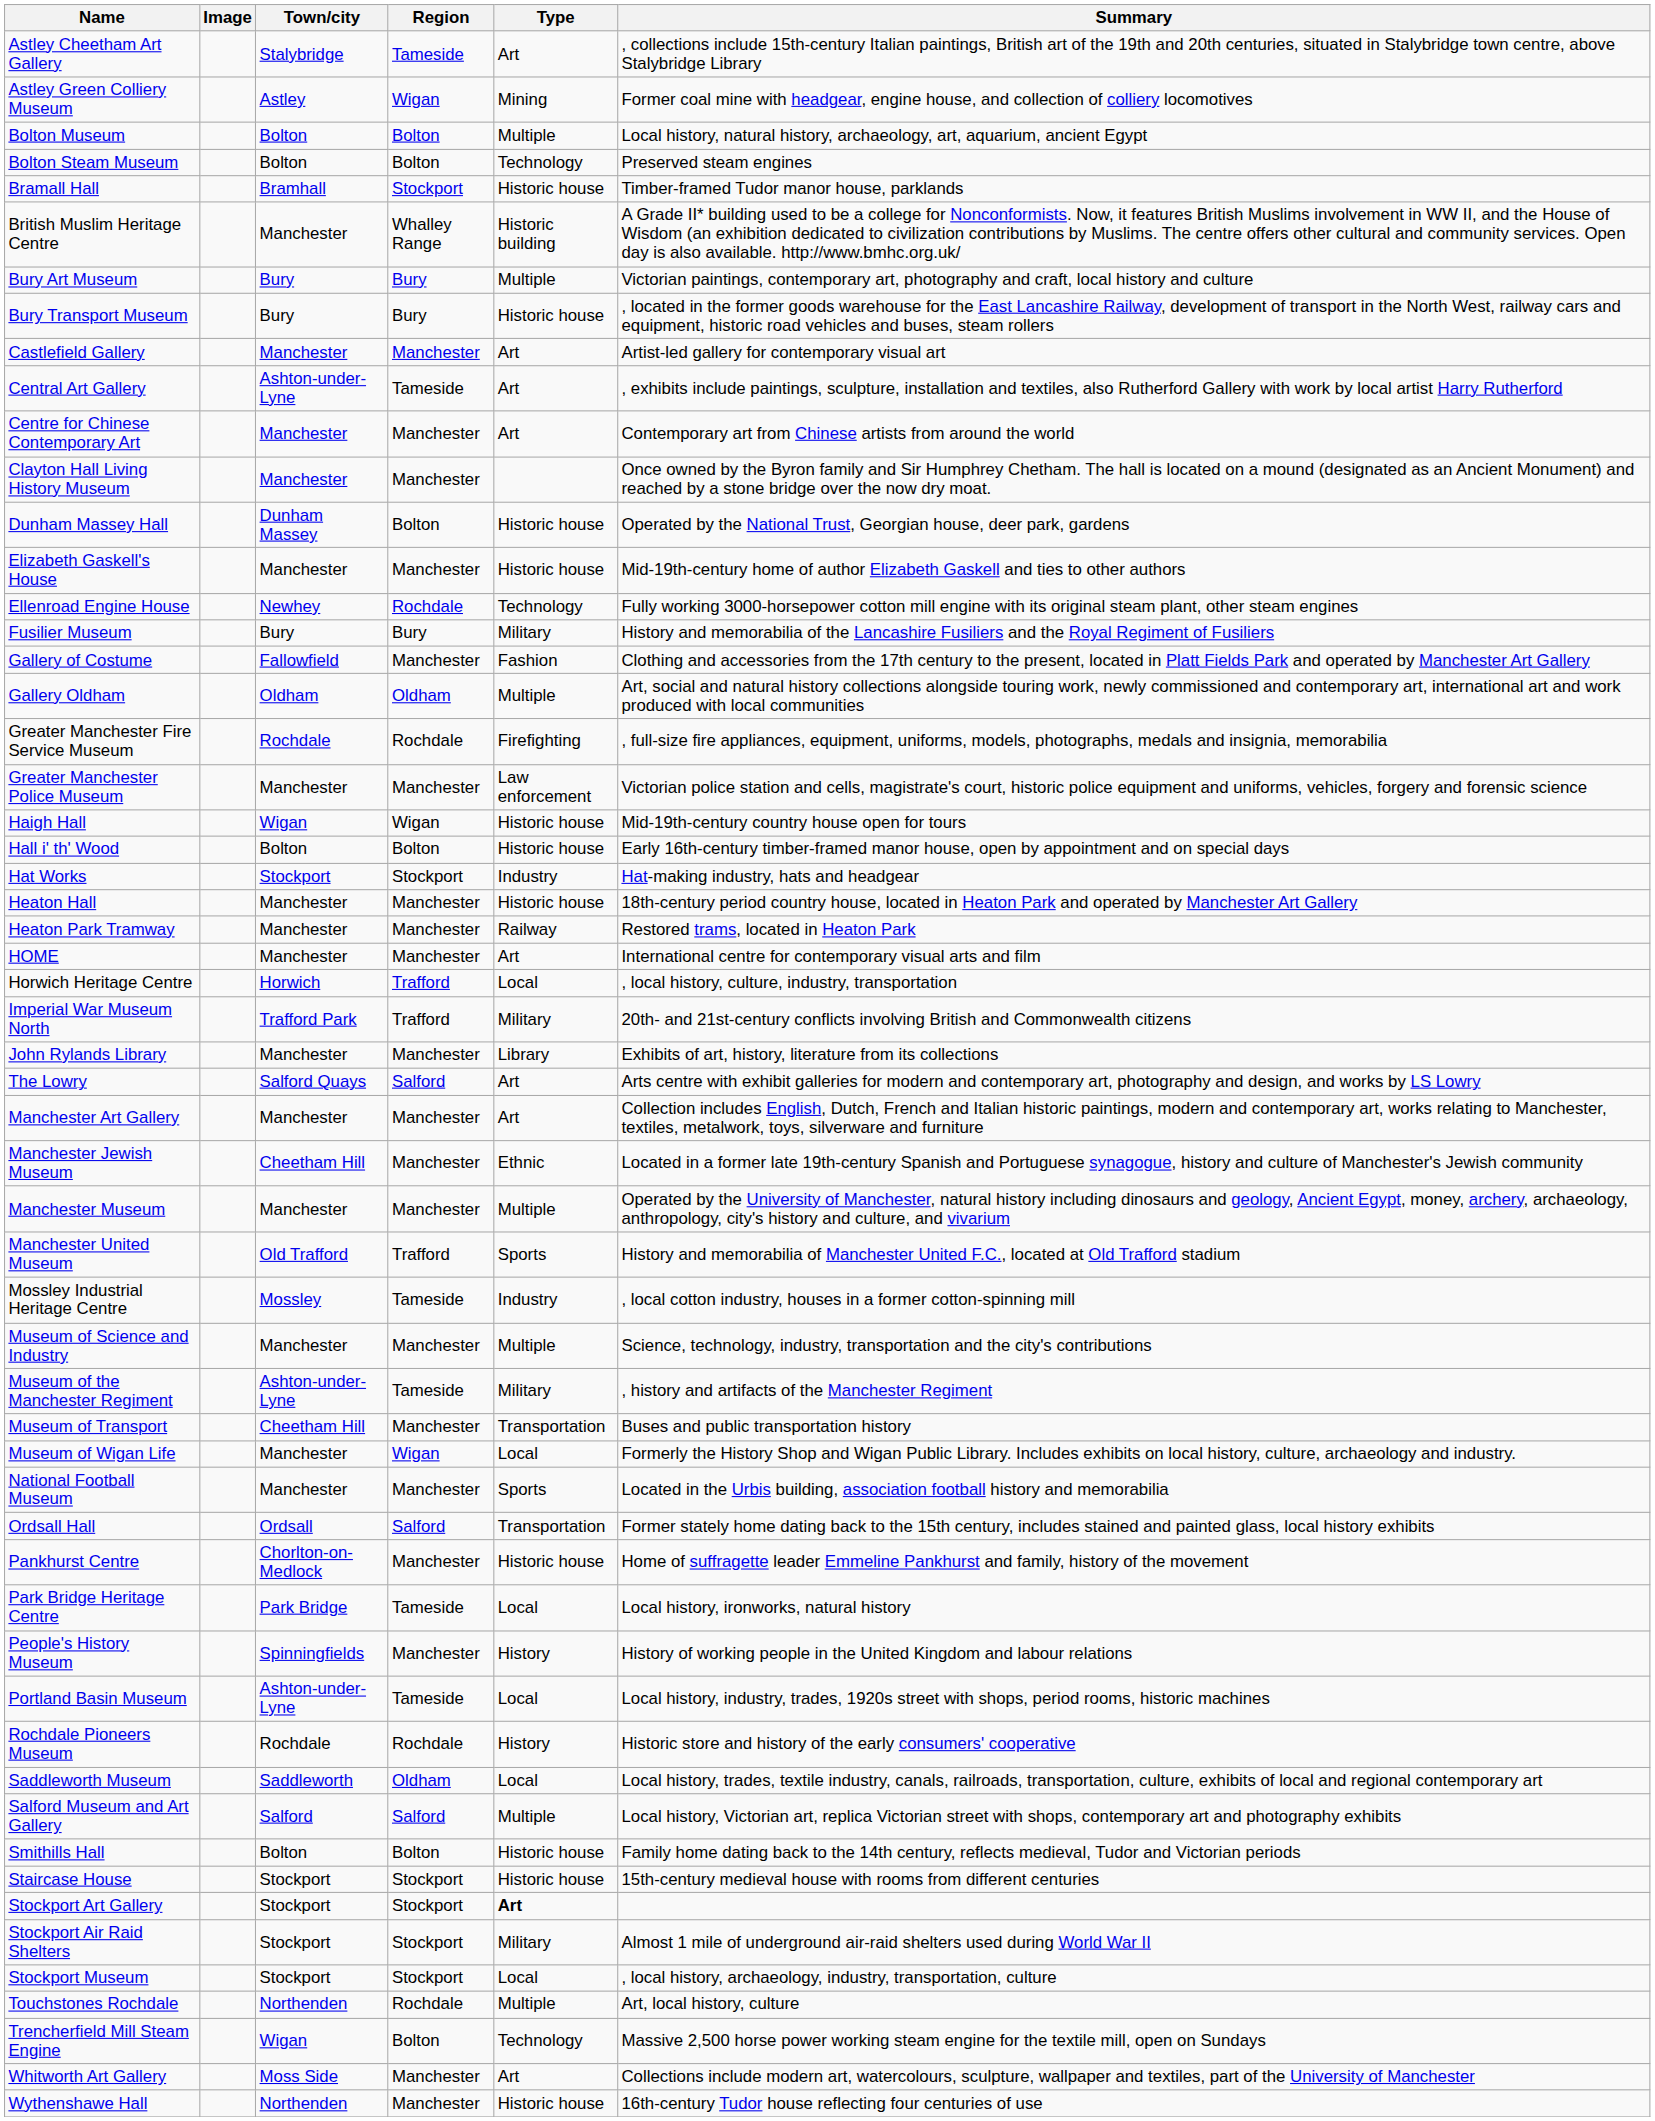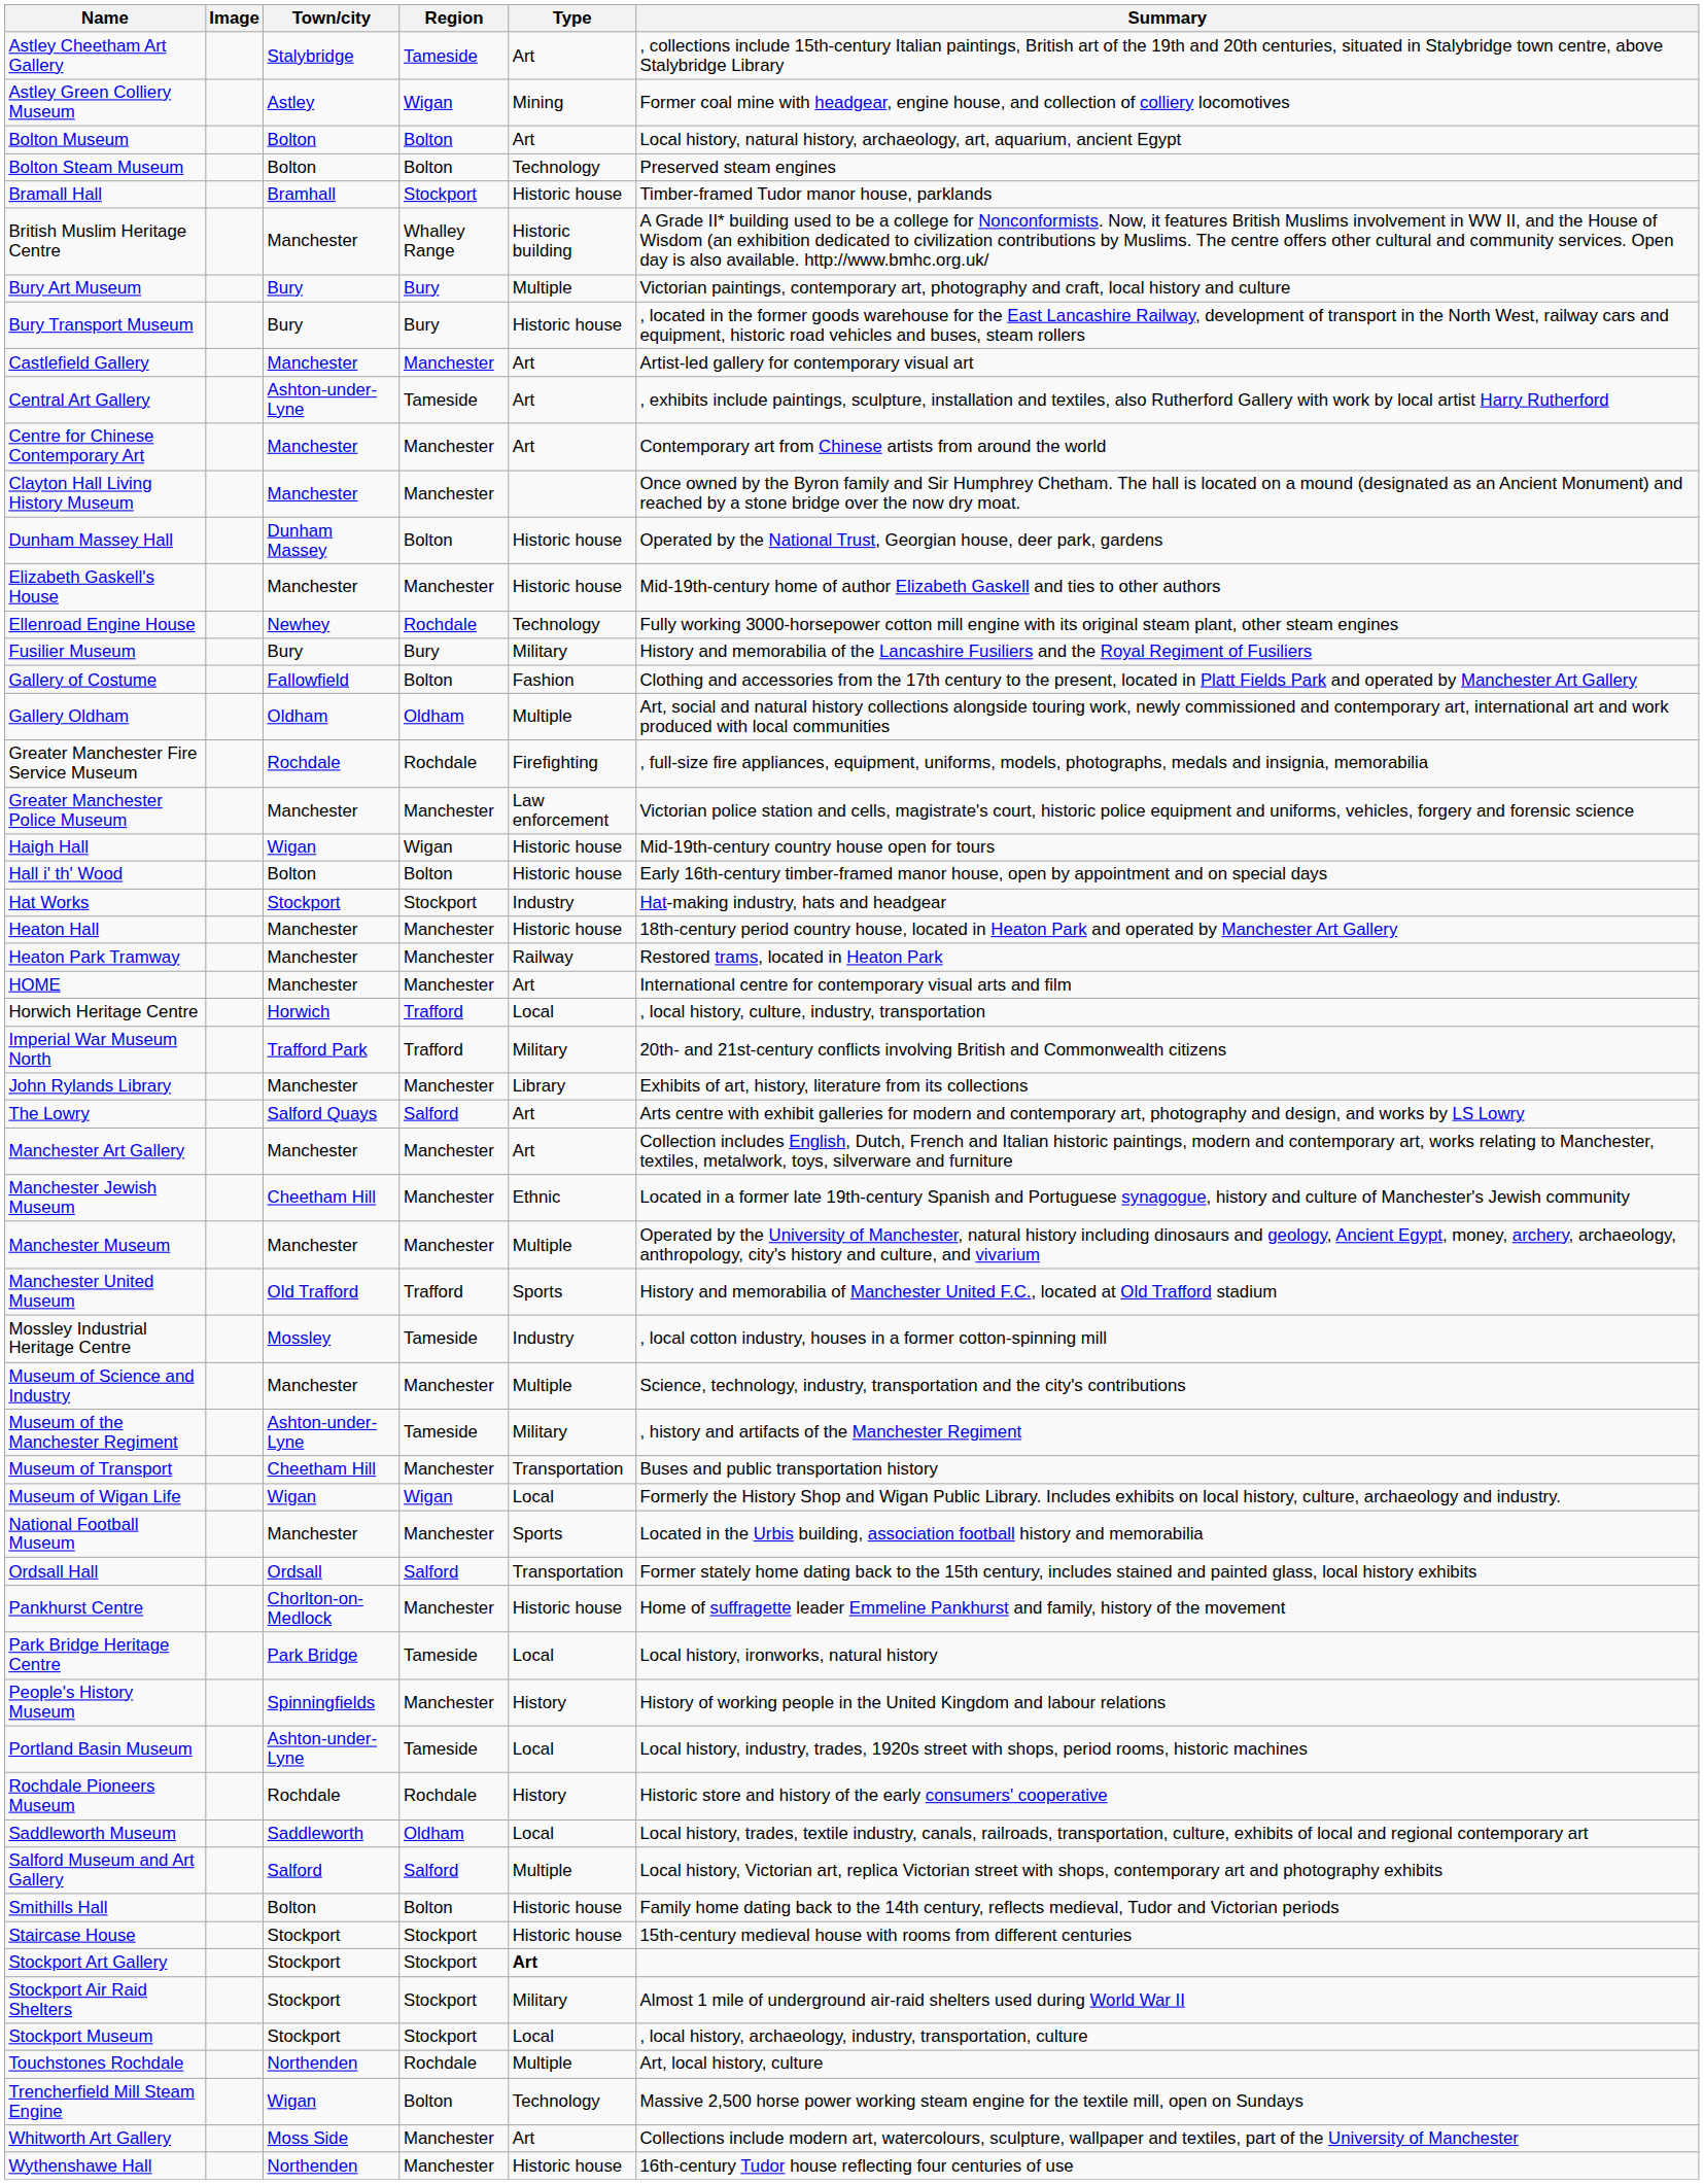Bolton Museum | Type: Multiple -> Art
Gallery of Costume | Region: Manchester -> Bolton
Museum of Wigan Life | Town/city: Manchester -> Wigan
